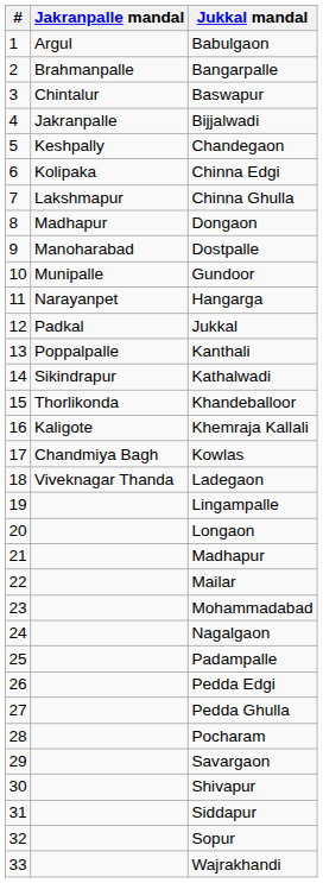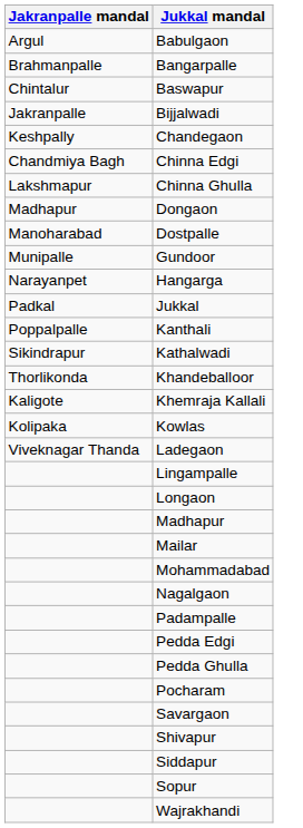- column: # | 1 | 2 | 3 | 4 | 5 | 6 | 7 | 8 | 9 | 10 | 11 | 12 | 13 | 14 | 15 | 16 | 17 | 18 | 19 | 20 | 21 | 22 | 23 | 24 | 25 | 26 | 27 | 28 | 29 | 30 | 31 | 32 | 33
Chinna Edgi | Jakranpalle mandal: Kolipaka -> Chandmiya Bagh
Kowlas | Jakranpalle mandal: Chandmiya Bagh -> Kolipaka
